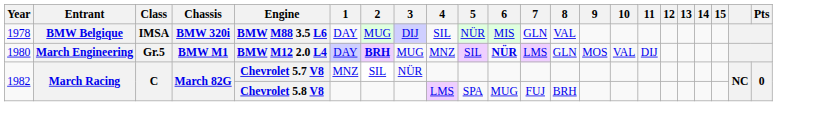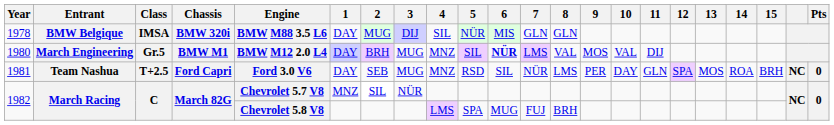1978 | 8: VAL -> GLN
1980 | 2: bold -> normal
1980 | 8: GLN -> VAL
+ row: 1981 | Team Nashua | T+2.5 | Ford Capri | Ford 3.0 V6 | DAY | SEB | MUG | MNZ | RSD | SIL | NÜR | LMS | PER | DAY | GLN | SPA | MOS | ROA | BRH | NC | 0
